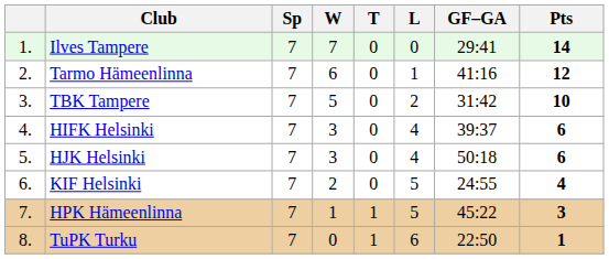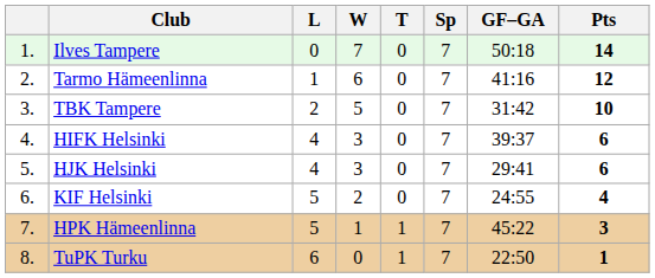columns swapped: Sp <-> L
Ilves Tampere | GF–GA: 29:41 -> 50:18
HJK Helsinki | GF–GA: 50:18 -> 29:41
